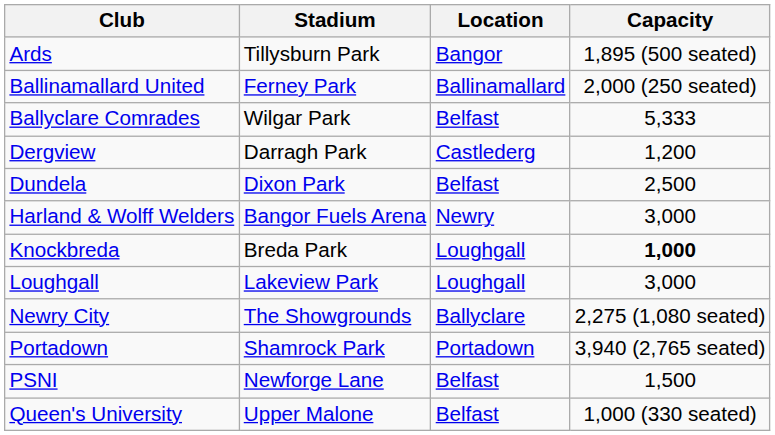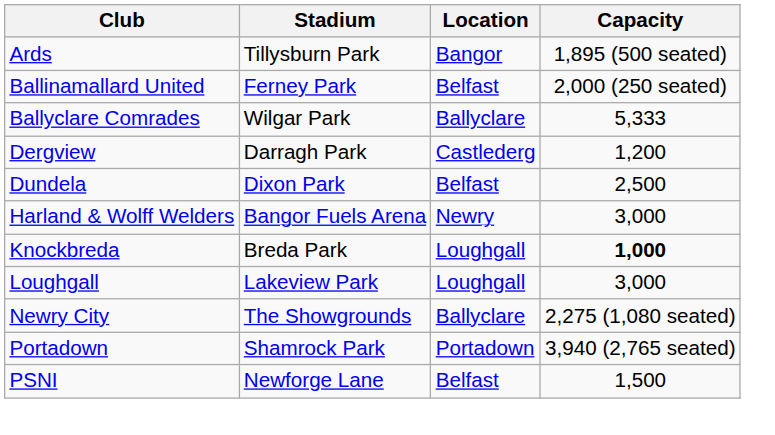Ballinamallard United | Location: Ballinamallard -> Belfast
Ballyclare Comrades | Location: Belfast -> Ballyclare
- row: Queen's University | Upper Malone | Belfast | 1,000 (330 seated)
